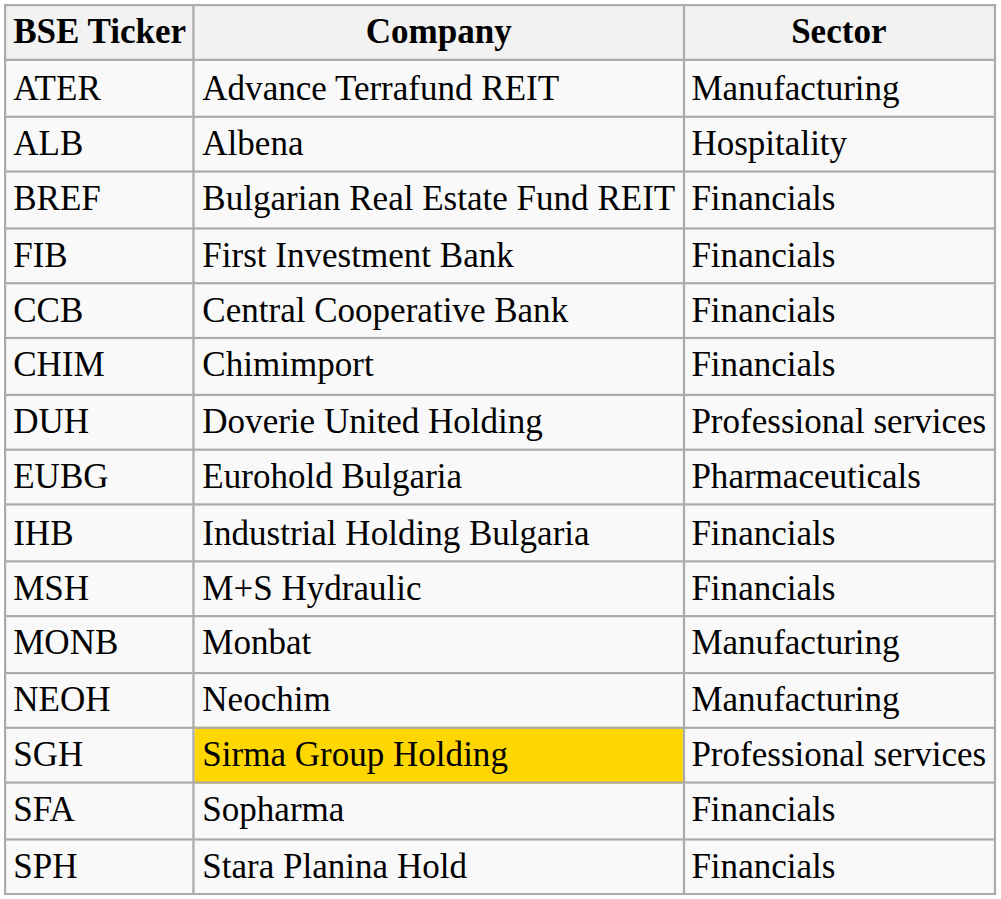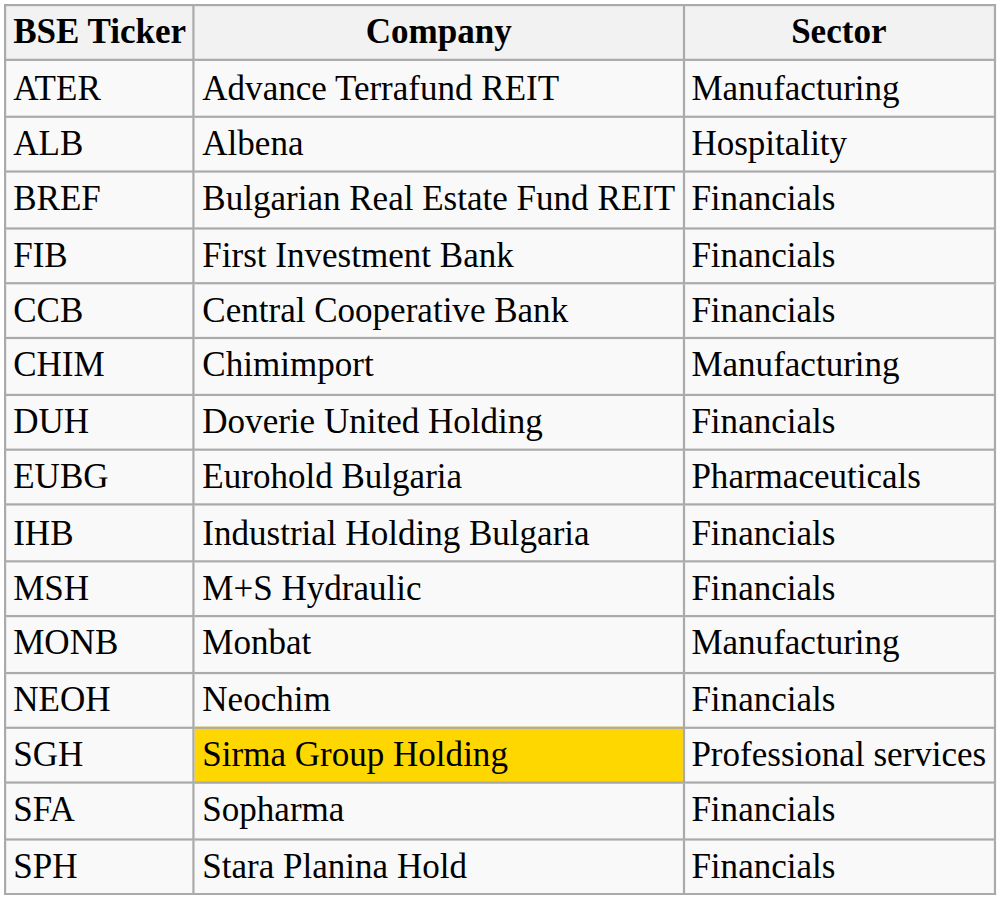CHIM | Sector: Financials -> Manufacturing
DUH | Sector: Professional services -> Financials
NEOH | Sector: Manufacturing -> Financials
